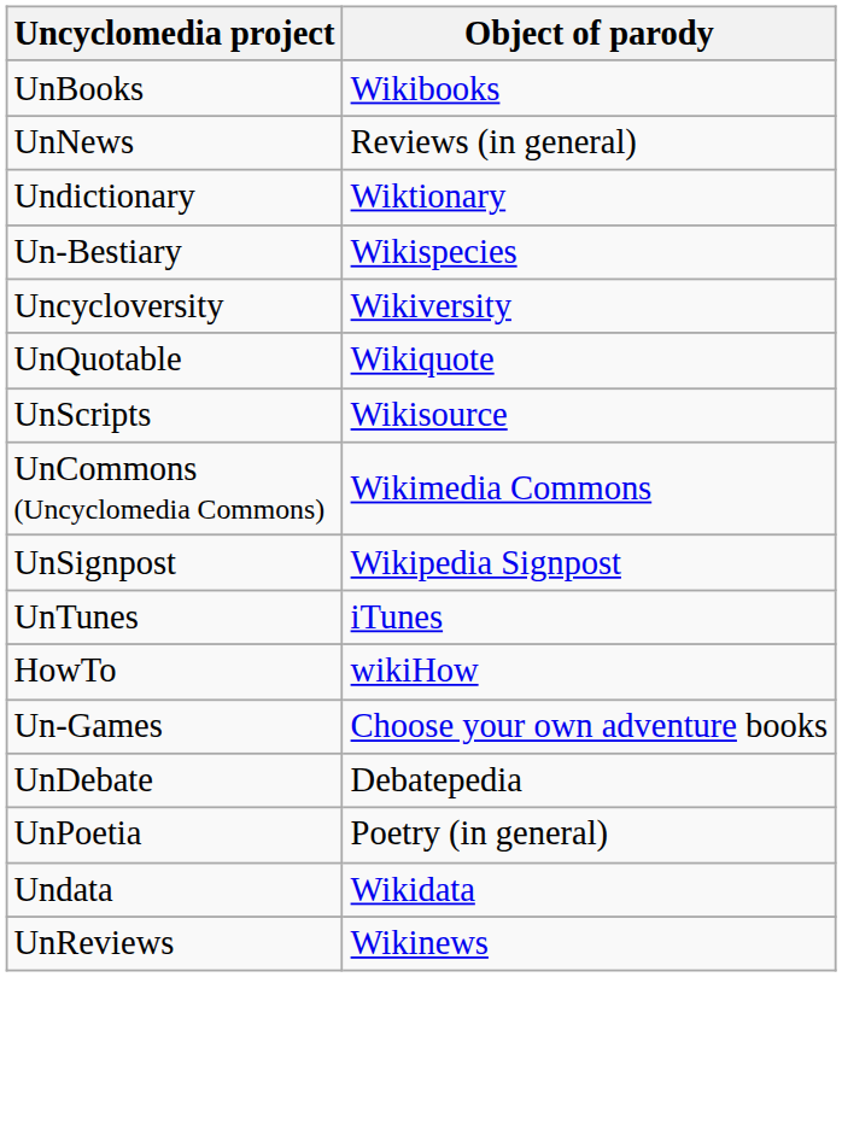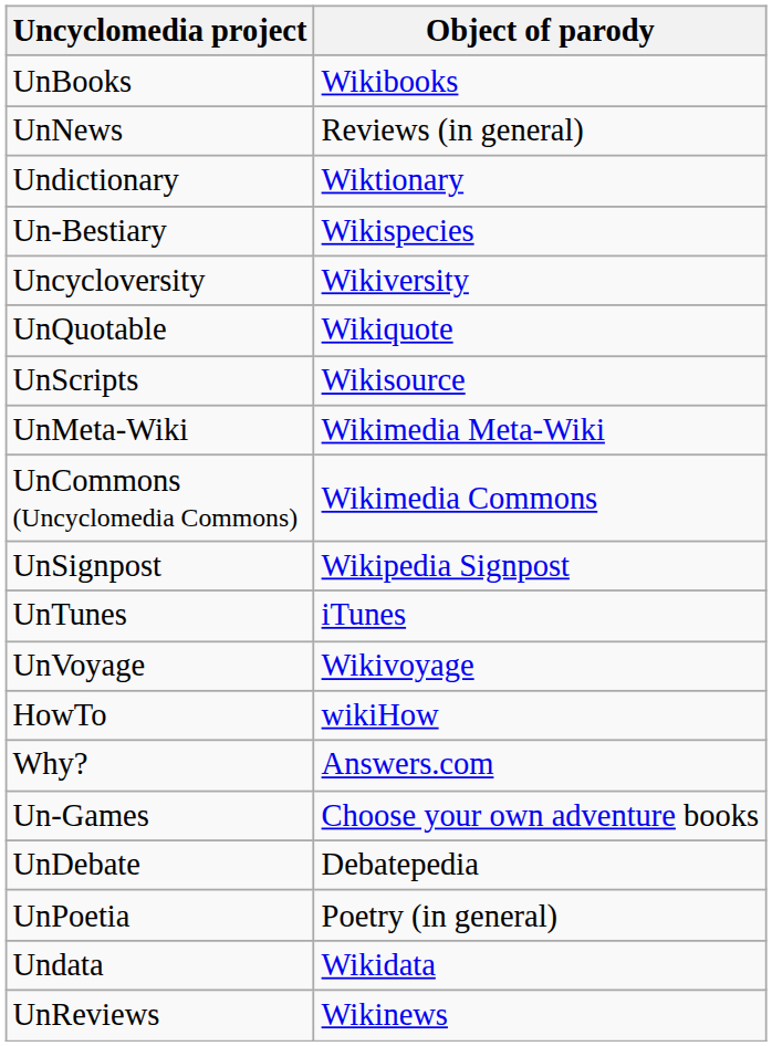+ row: UnMeta-Wiki | Wikimedia Meta-Wiki
+ row: UnVoyage | Wikivoyage
+ row: Why? | Answers.com
